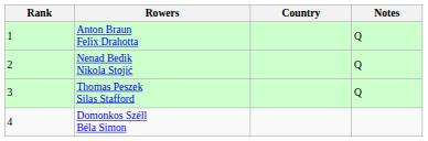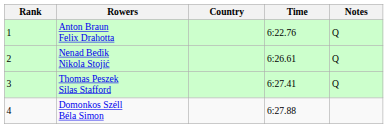+ column: Time | 6:22.76 | 6:26.61 | 6:27.41 | 6:27.88
